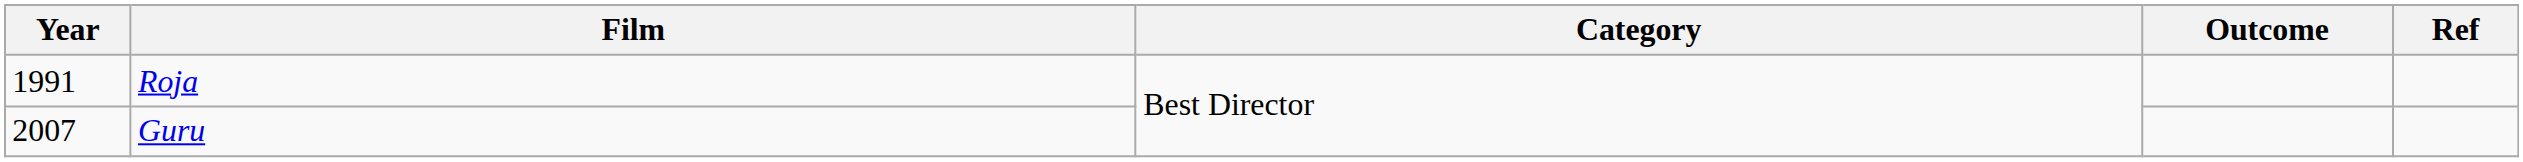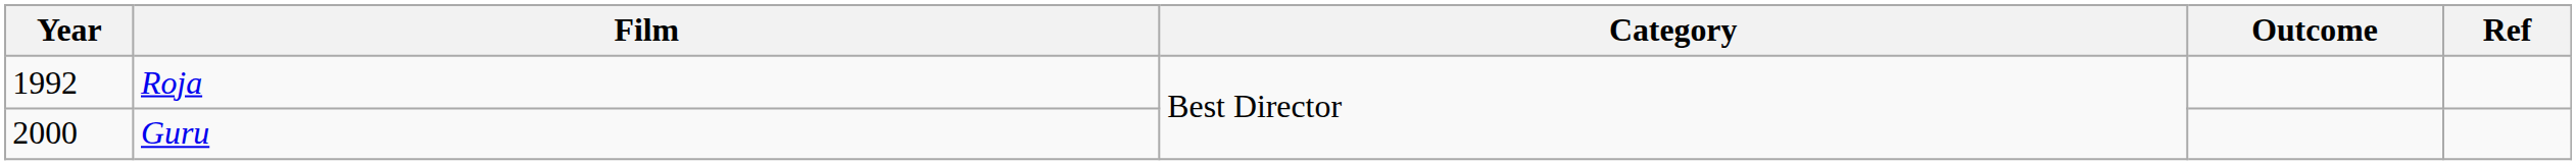Roja | Year: 1991 -> 1992
Guru | Year: 2007 -> 2000
